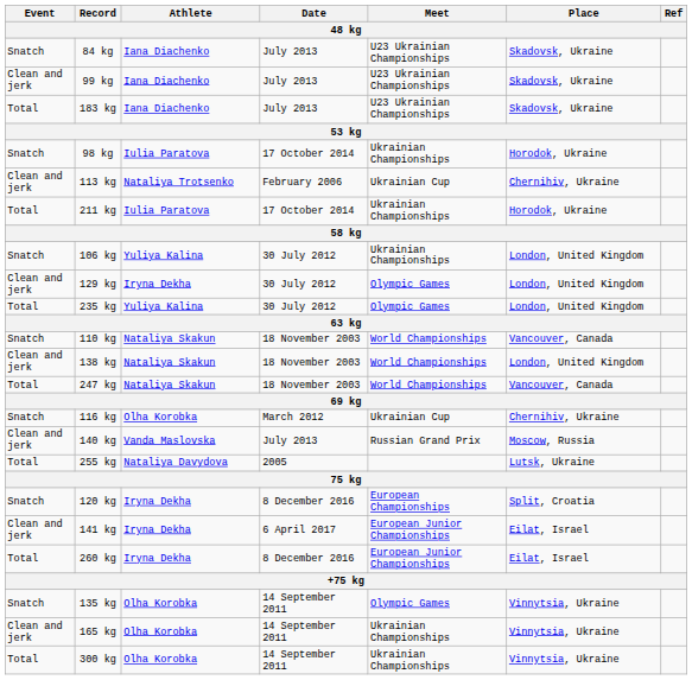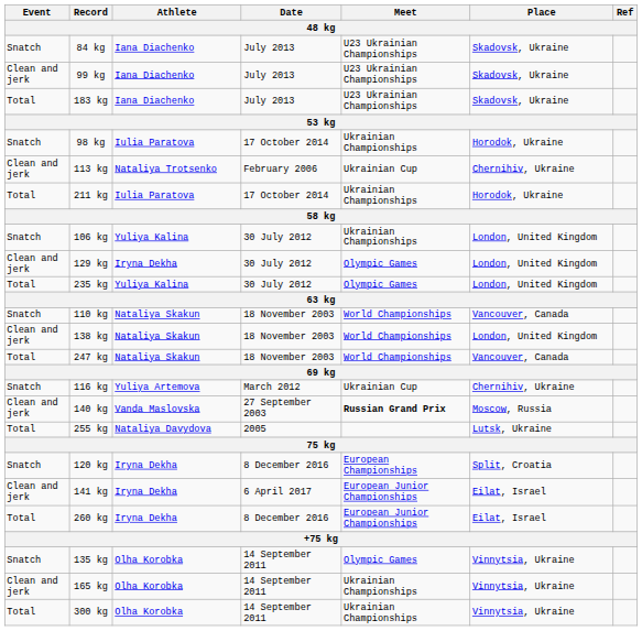116 kg | Athlete: Olha Korobka -> Yuliya Artemova
140 kg | Date: July 2013 -> 27 September 2003
140 kg | Meet: normal -> bold
